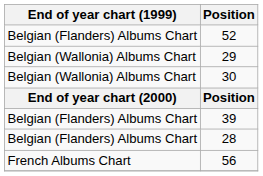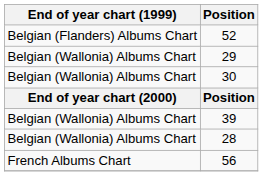39 | End of year chart (1999): Belgian (Flanders) Albums Chart -> Belgian (Wallonia) Albums Chart
28 | End of year chart (1999): Belgian (Flanders) Albums Chart -> Belgian (Wallonia) Albums Chart
